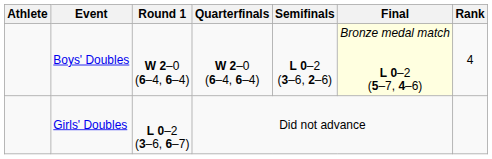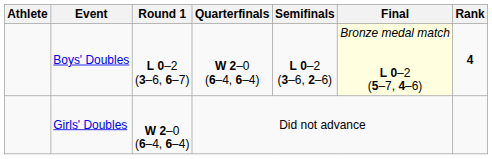Boys' Doubles | Round 1: W 2–0 (6–4, 6–4) -> L 0–2 (3–6, 6–7)
Boys' Doubles | Rank: normal -> bold
Girls' Doubles | Round 1: L 0–2 (3–6, 6–7) -> W 2–0 (6–4, 6–4)
